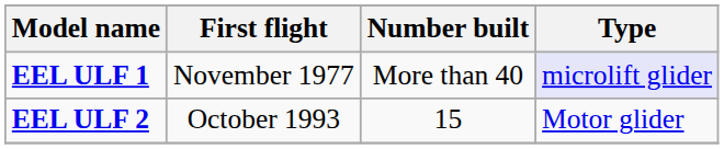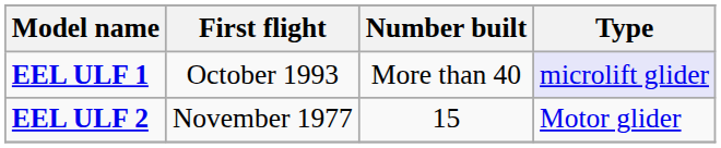EEL ULF 1 | First flight: November 1977 -> October 1993
EEL ULF 2 | First flight: October 1993 -> November 1977
